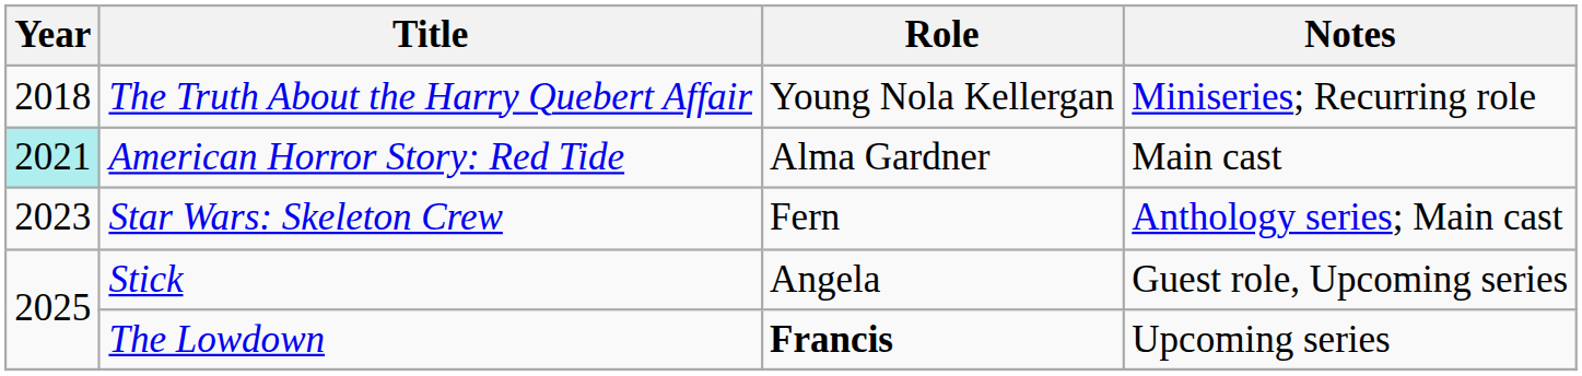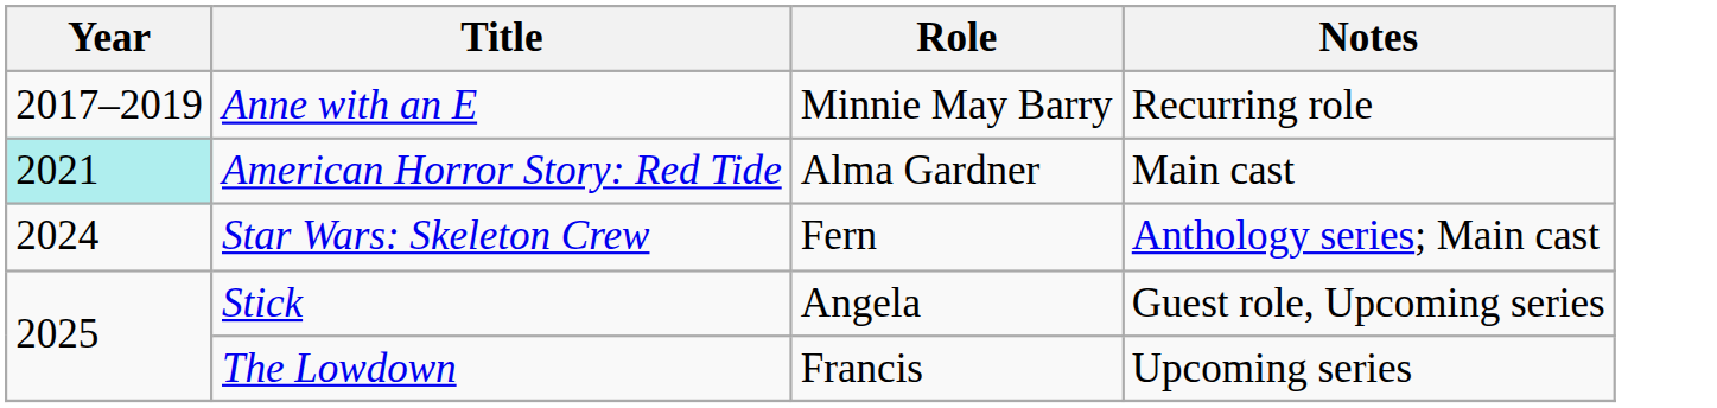+ row: 2017–2019 | Anne with an E | Minnie May Barry | Recurring role
- row: 2018 | The Truth About the Harry Quebert Affair | Young Nola Kellergan | Miniseries; Recurring role
Star Wars: Skeleton Crew | Year: 2023 -> 2024
The Lowdown | Role: bold -> normal
